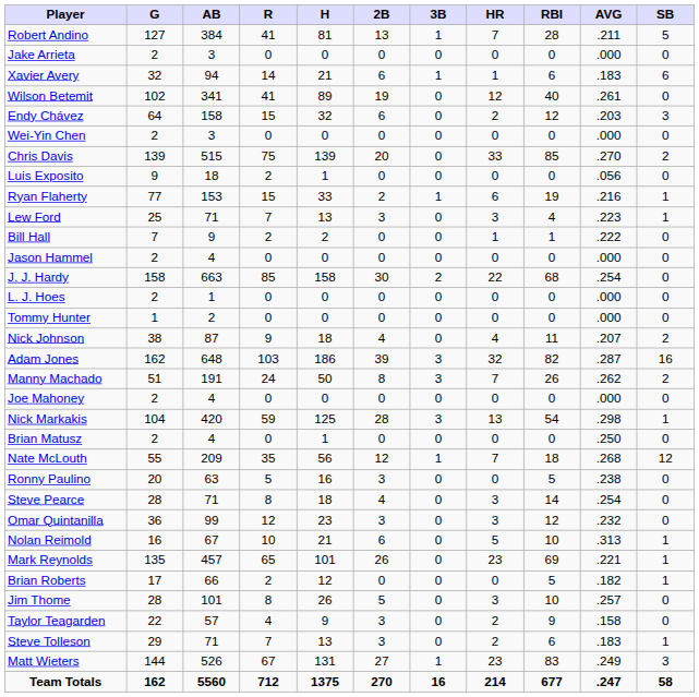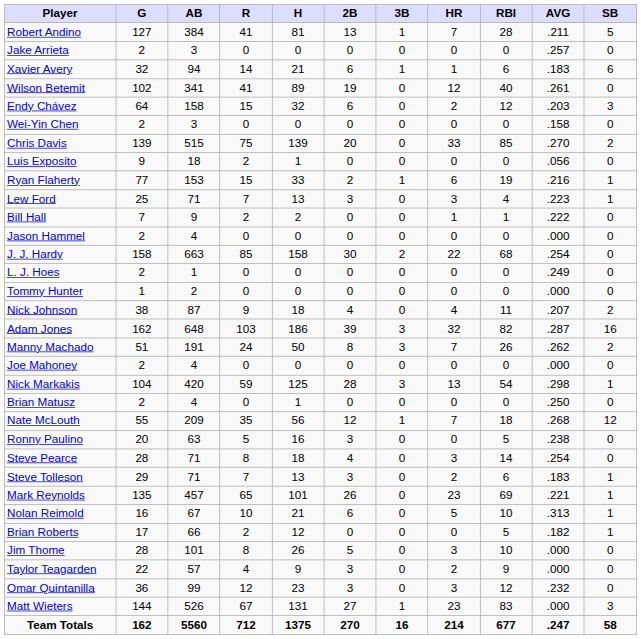Jake Arrieta | AVG: .000 -> .257
Wei-Yin Chen | AVG: .000 -> .158
L. J. Hoes | AVG: .000 -> .249
rows swapped: Omar Quintanilla <-> Steve Tolleson
rows swapped: Nolan Reimold <-> Mark Reynolds
Jim Thome | AVG: .257 -> .000
Taylor Teagarden | AVG: .158 -> .000
Matt Wieters | AVG: .249 -> .000
